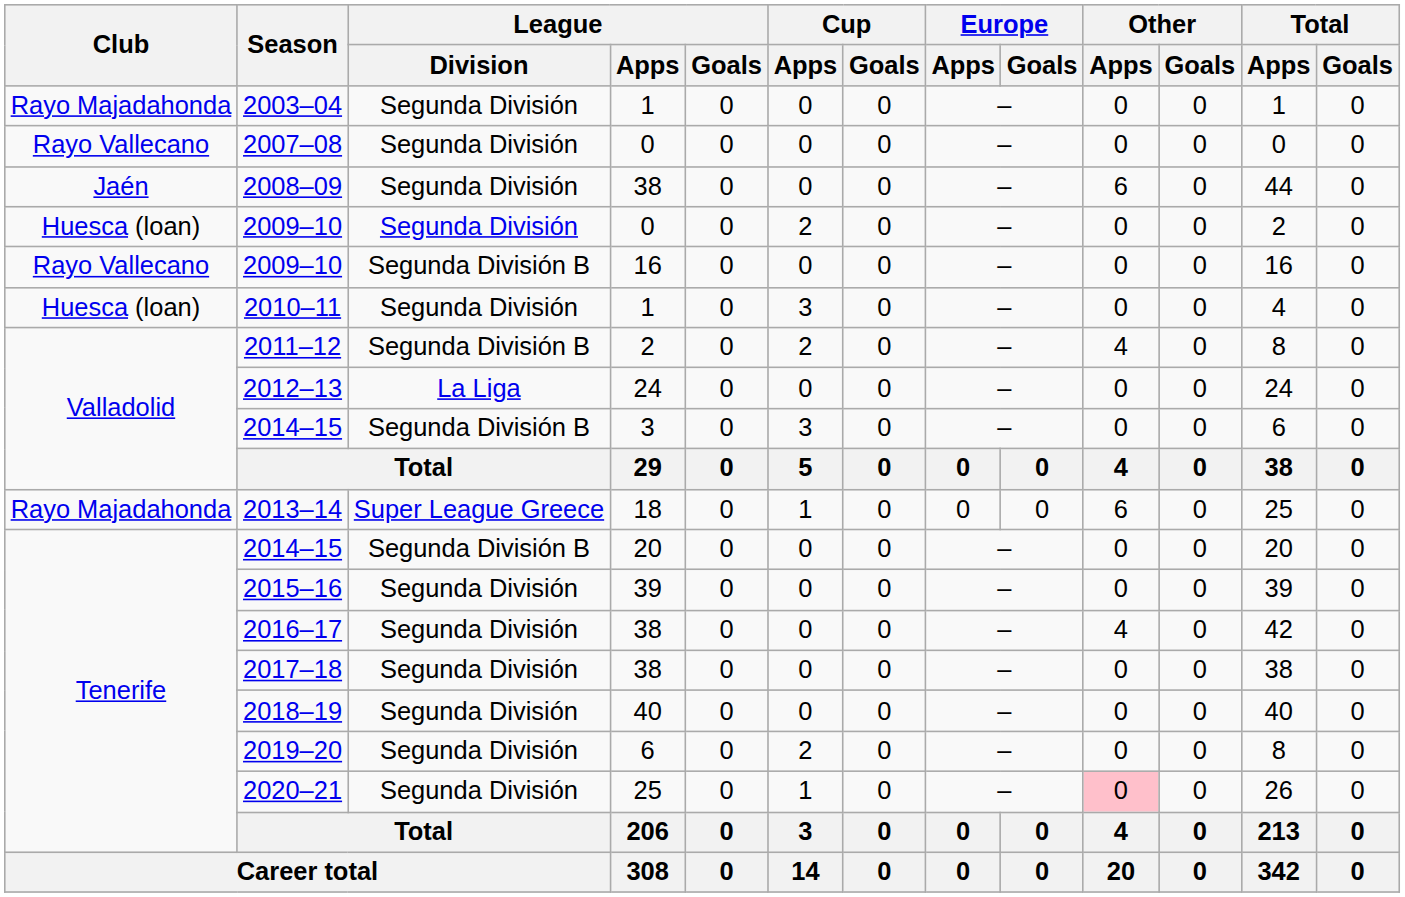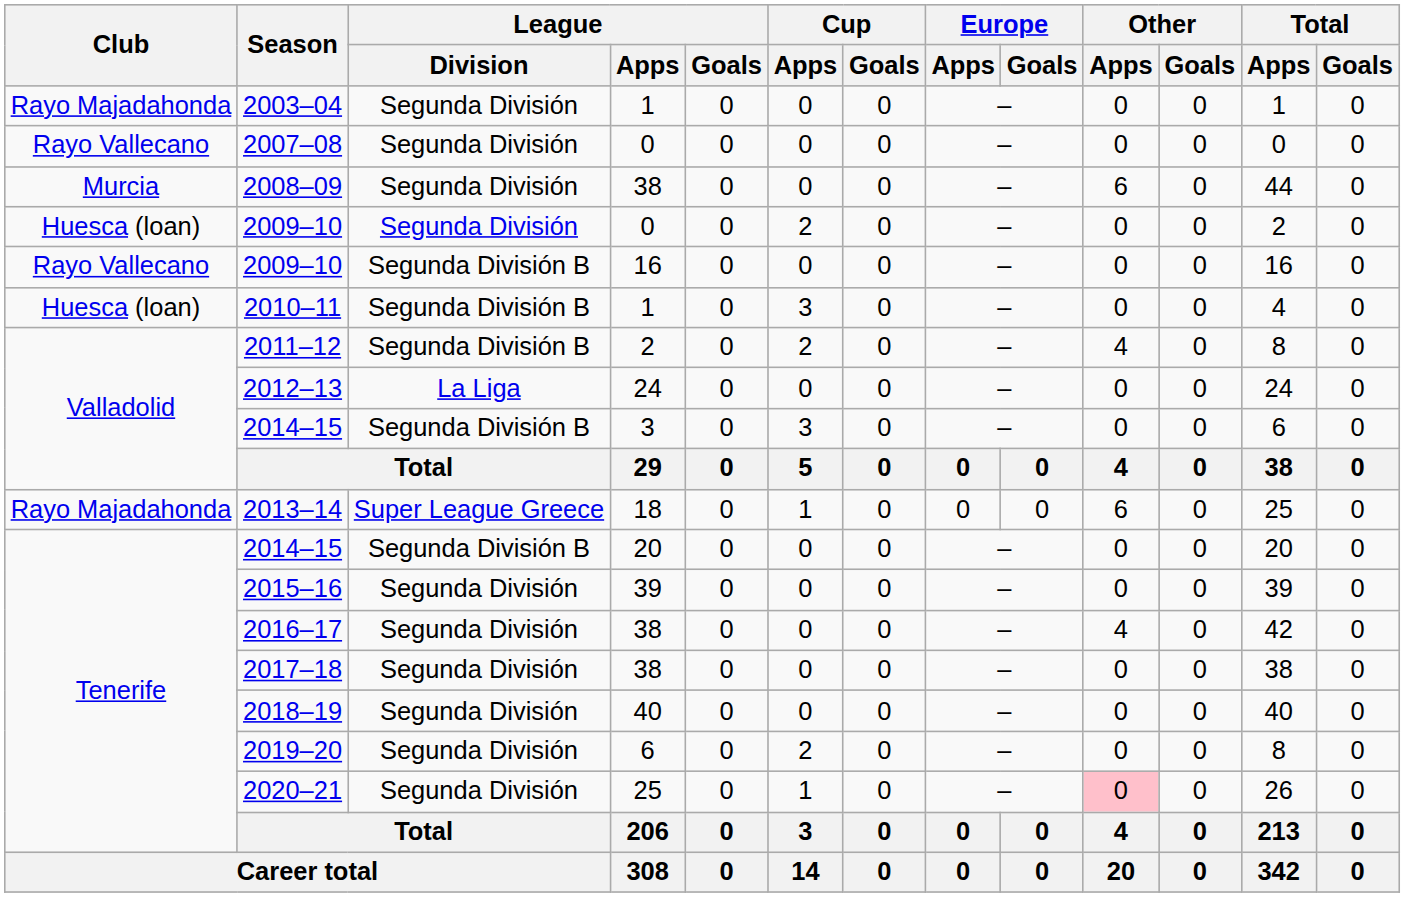2008–09 | Club: Jaén -> Murcia
2010–11 | League / Division: Segunda División -> Segunda División B
